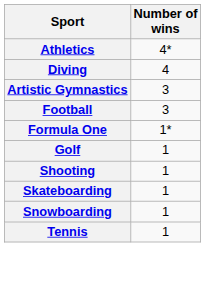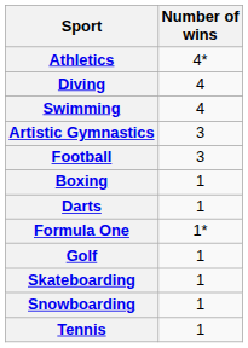+ row: Swimming | 4
+ row: Boxing | 1
+ row: Darts | 1
- row: Shooting | 1
